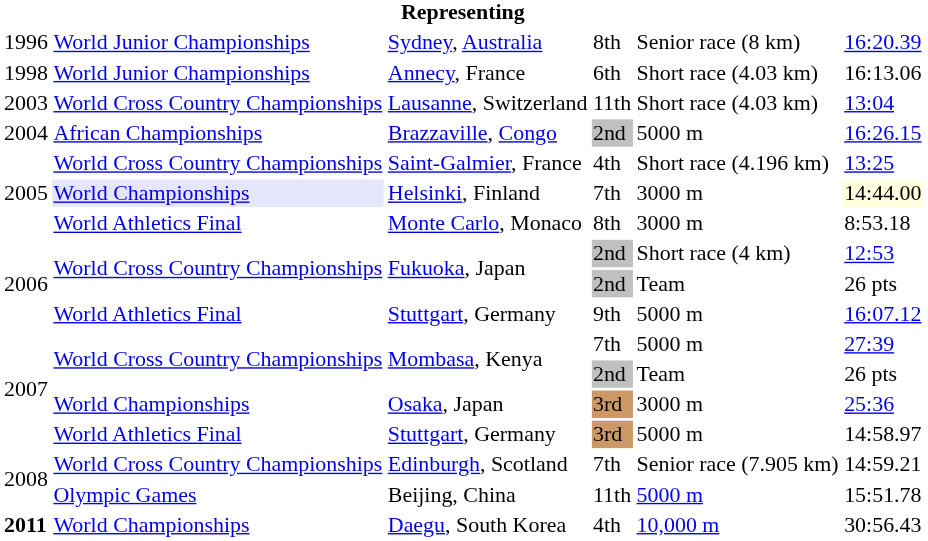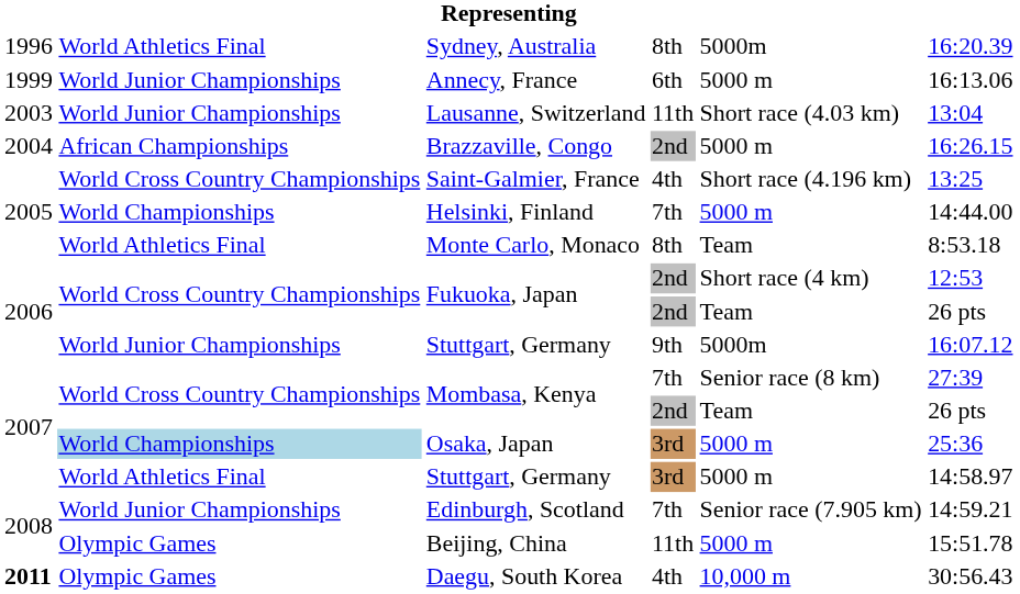Sydney, Australia | column 2: World Junior Championships -> World Athletics Final
Sydney, Australia | column 5: Senior race (8 km) -> 5000m
Annecy, France | column 1: 1998 -> 1999
Annecy, France | column 5: Short race (4.03 km) -> 5000 m
Lausanne, Switzerland | column 2: World Cross Country Championships -> World Junior Championships
Helsinki, Finland | column 2: lavender background -> no background
Helsinki, Finland | column 5: 3000 m -> 5000 m
Helsinki, Finland | column 6: lightyellow background -> no background
Monte Carlo, Monaco | column 5: 3000 m -> Team
Stuttgart, Germany / 9th | column 2: World Athletics Final -> World Junior Championships
Stuttgart, Germany / 9th | column 5: 5000 m -> 5000m
Mombasa, Kenya / 7th | column 5: 5000 m -> Senior race (8 km)
Osaka, Japan | column 2: no background -> lightblue background
Osaka, Japan | column 5: 3000 m -> 5000 m
Edinburgh, Scotland | column 2: World Cross Country Championships -> World Junior Championships
Daegu, South Korea | column 2: World Championships -> Olympic Games
